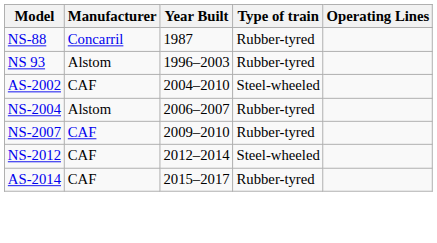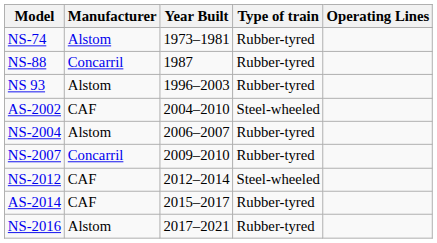+ row: NS-74 | Alstom | 1973–1981 | Rubber-tyred
NS-2007 | Manufacturer: CAF -> Concarril
+ row: NS-2016 | Alstom | 2017–2021 | Rubber-tyred
